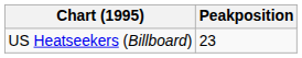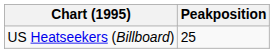US Heatseekers (Billboard) | Peakposition: 23 -> 25
